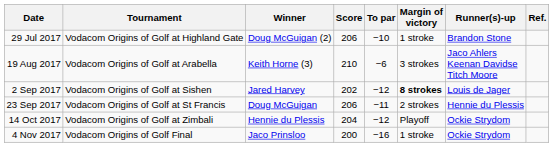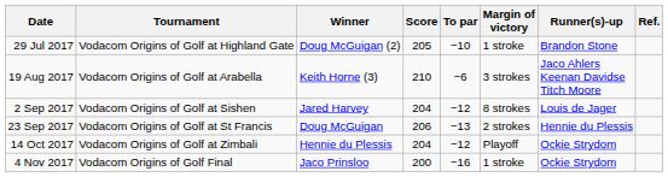29 Jul 2017 | Score: 206 -> 205
2 Sep 2017 | Score: 202 -> 204
2 Sep 2017 | Margin of victory: bold -> normal
23 Sep 2017 | To par: −11 -> −13
